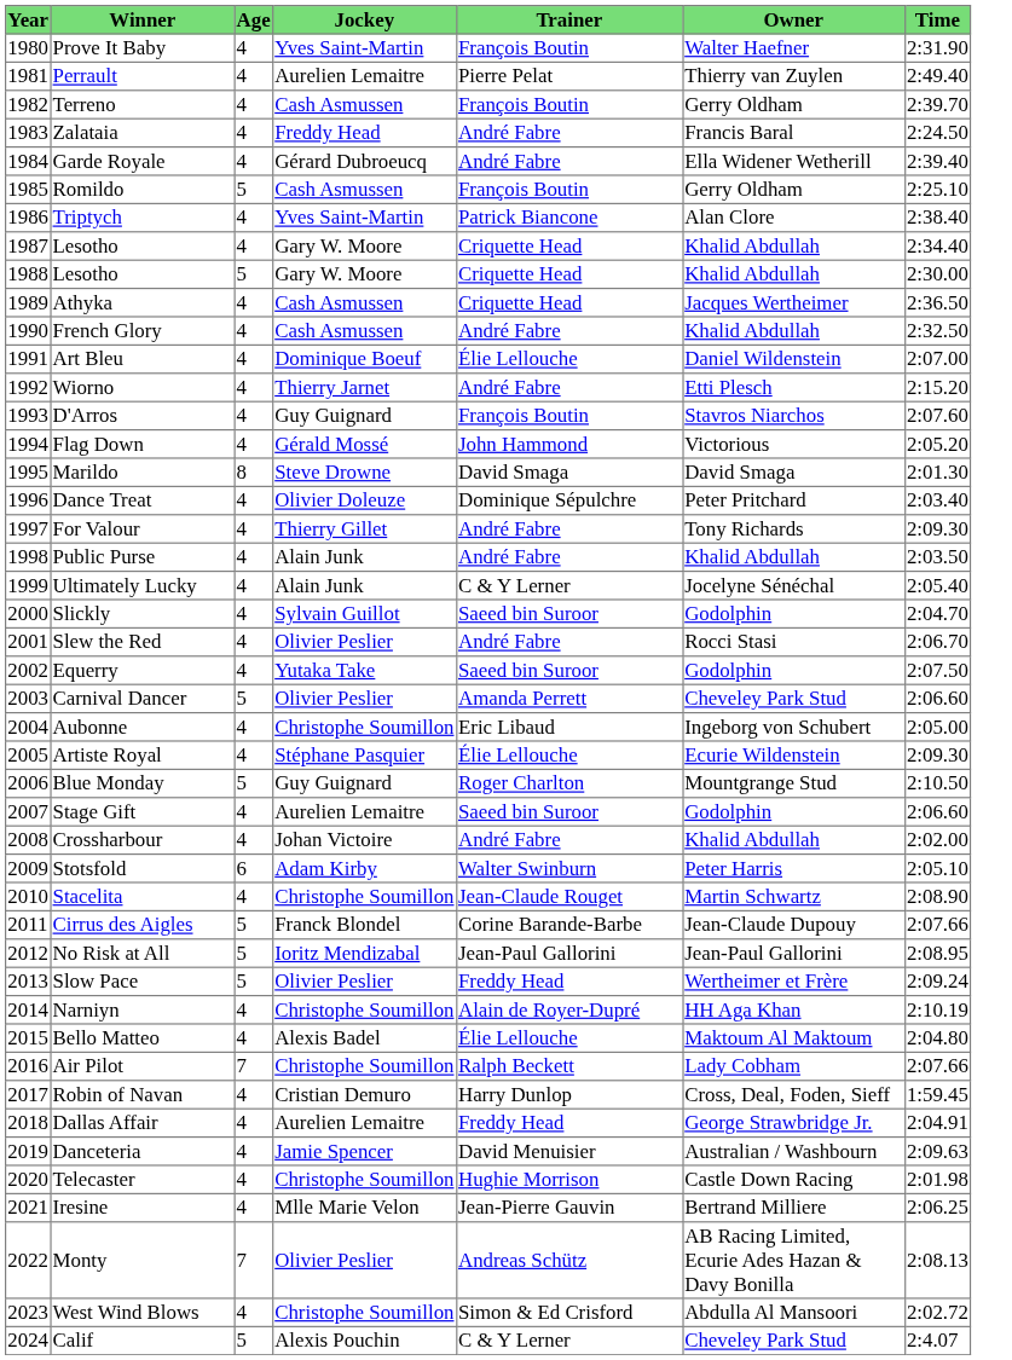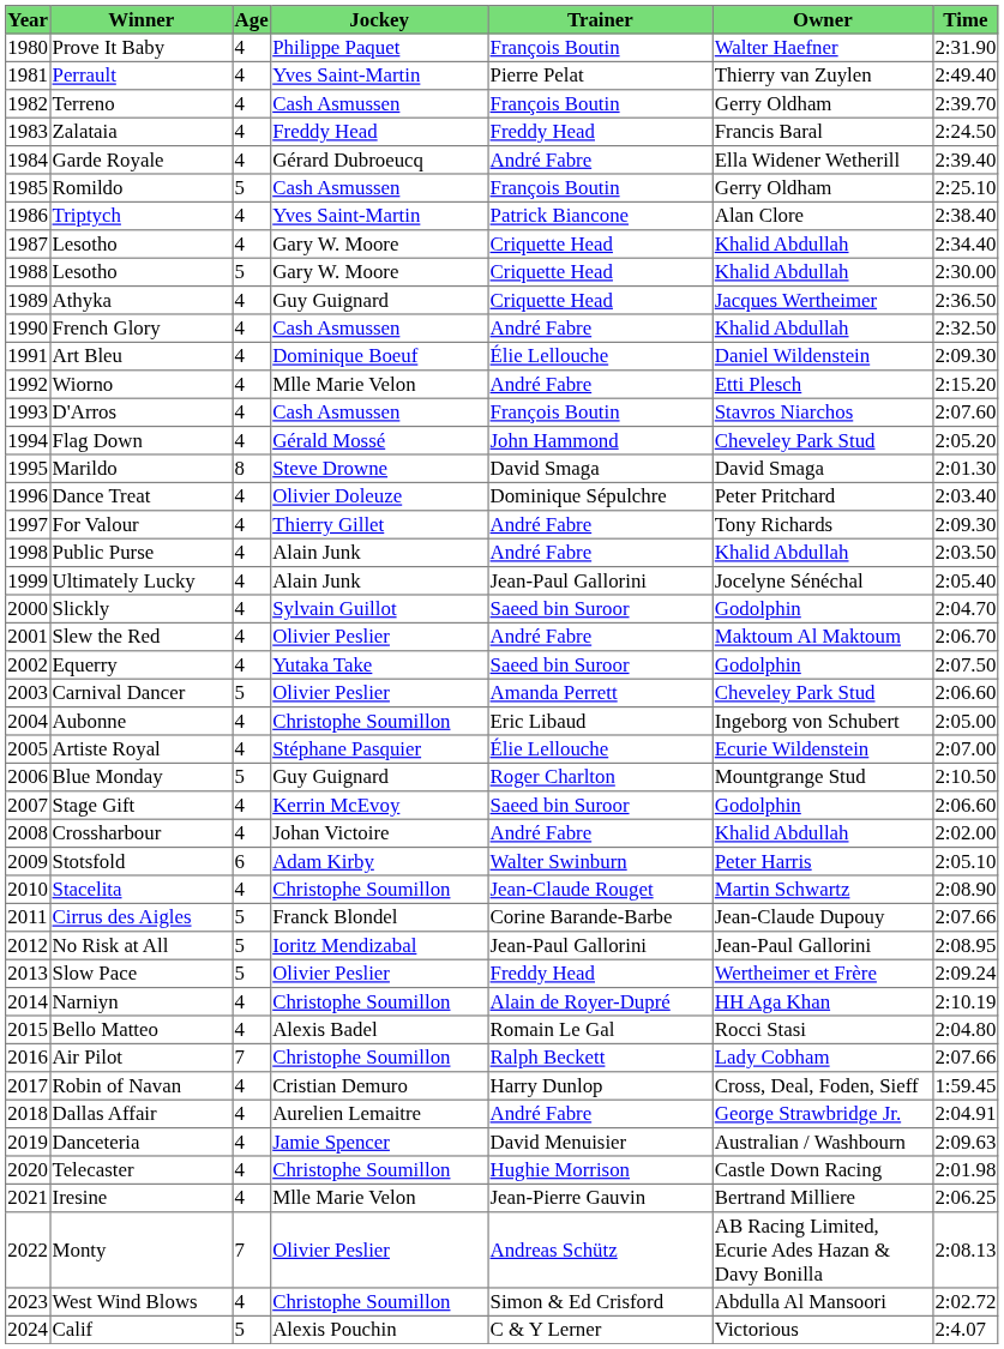Prove It Baby | Jockey: Yves Saint-Martin -> Philippe Paquet
Perrault | Jockey: Aurelien Lemaitre -> Yves Saint-Martin
Zalataia | Trainer: André Fabre -> Freddy Head
Athyka | Jockey: Cash Asmussen -> Guy Guignard
Art Bleu | Time: 2:07.00 -> 2:09.30
Wiorno | Jockey: Thierry Jarnet -> Mlle Marie Velon
D'Arros | Jockey: Guy Guignard -> Cash Asmussen
Flag Down | Owner: Victorious -> Cheveley Park Stud
Ultimately Lucky | Trainer: C & Y Lerner -> Jean-Paul Gallorini
Slew the Red | Owner: Rocci Stasi -> Maktoum Al Maktoum
Artiste Royal | Time: 2:09.30 -> 2:07.00
Stage Gift | Jockey: Aurelien Lemaitre -> Kerrin McEvoy
Bello Matteo | Trainer: Élie Lellouche -> Romain Le Gal
Bello Matteo | Owner: Maktoum Al Maktoum -> Rocci Stasi
Dallas Affair | Trainer: Freddy Head -> André Fabre
Calif | Owner: Cheveley Park Stud -> Victorious
